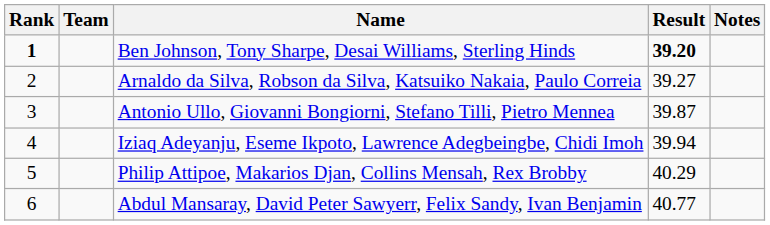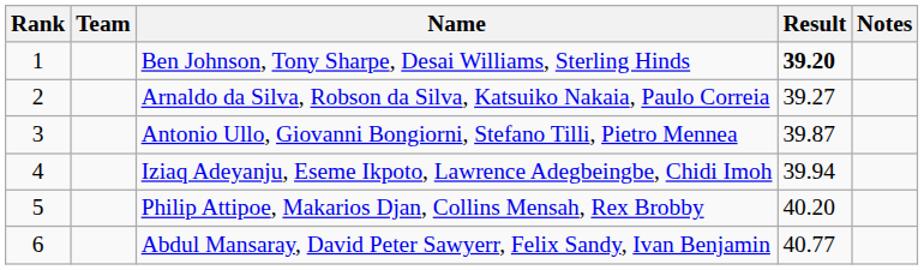Ben Johnson, Tony Sharpe, Desai Williams, Sterling Hinds | Rank: bold -> normal
Philip Attipoe, Makarios Djan, Collins Mensah, Rex Brobby | Result: 40.29 -> 40.20
